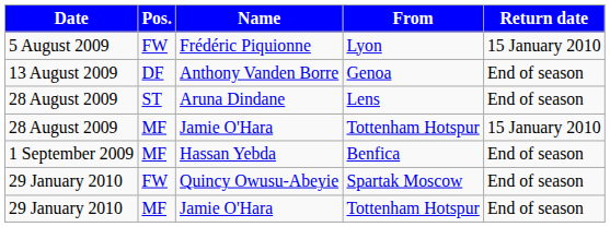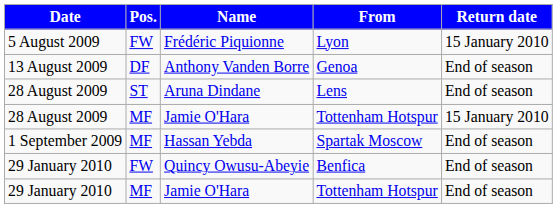Hassan Yebda | From: Benfica -> Spartak Moscow
Quincy Owusu-Abeyie | From: Spartak Moscow -> Benfica
